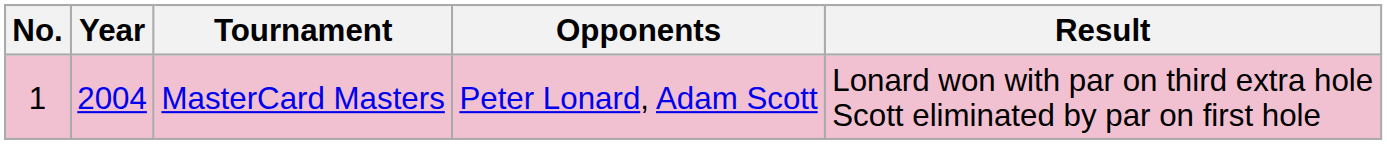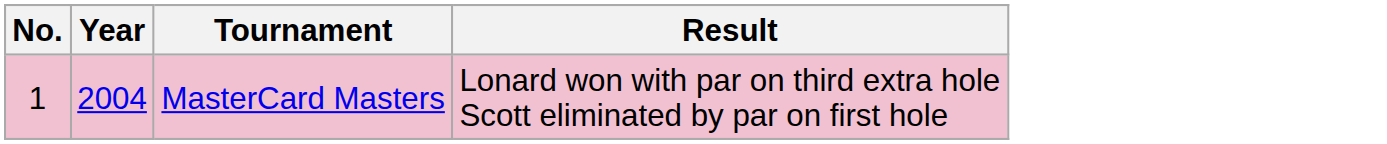- column: Opponents | Peter Lonard, Adam Scott
